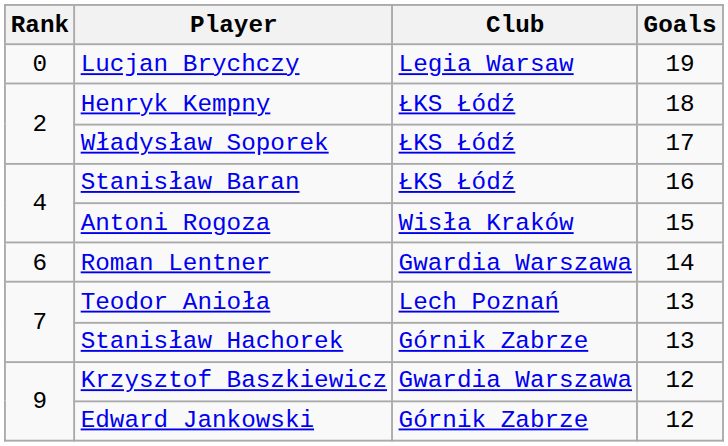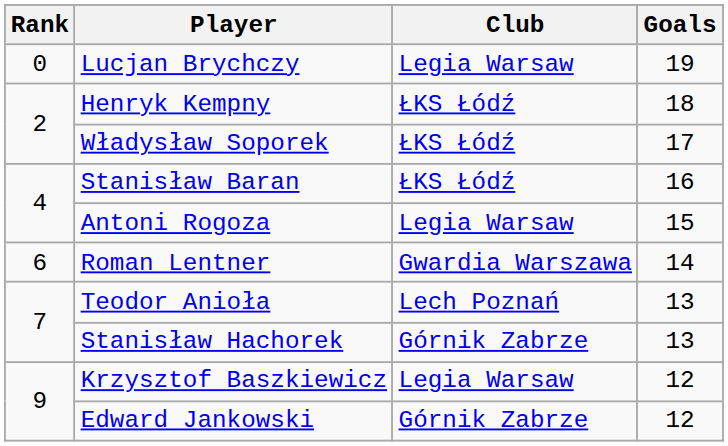Antoni Rogoza | Club: Wisła Kraków -> Legia Warsaw
Krzysztof Baszkiewicz | Club: Gwardia Warszawa -> Legia Warsaw
